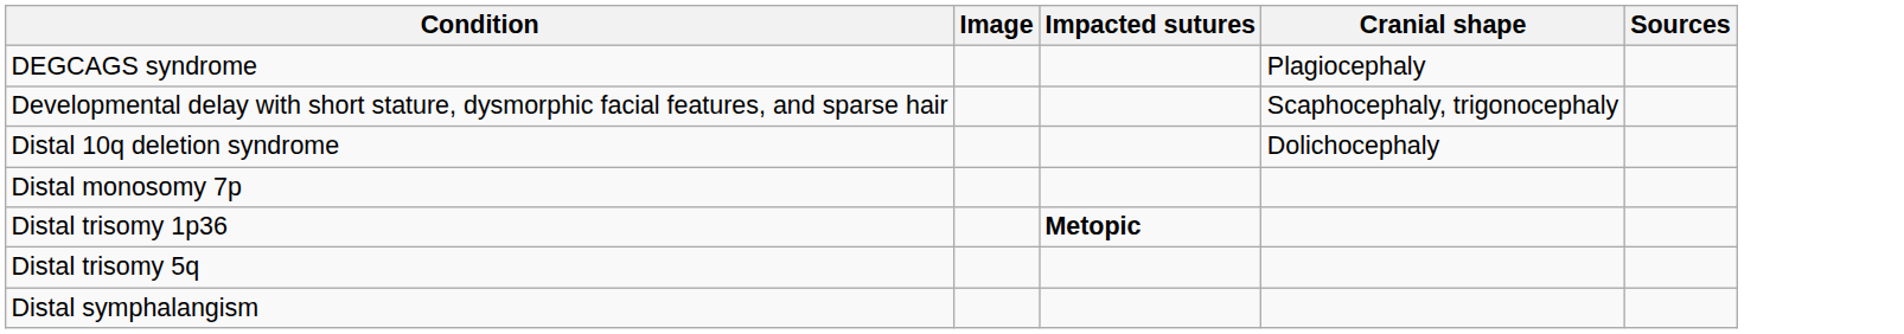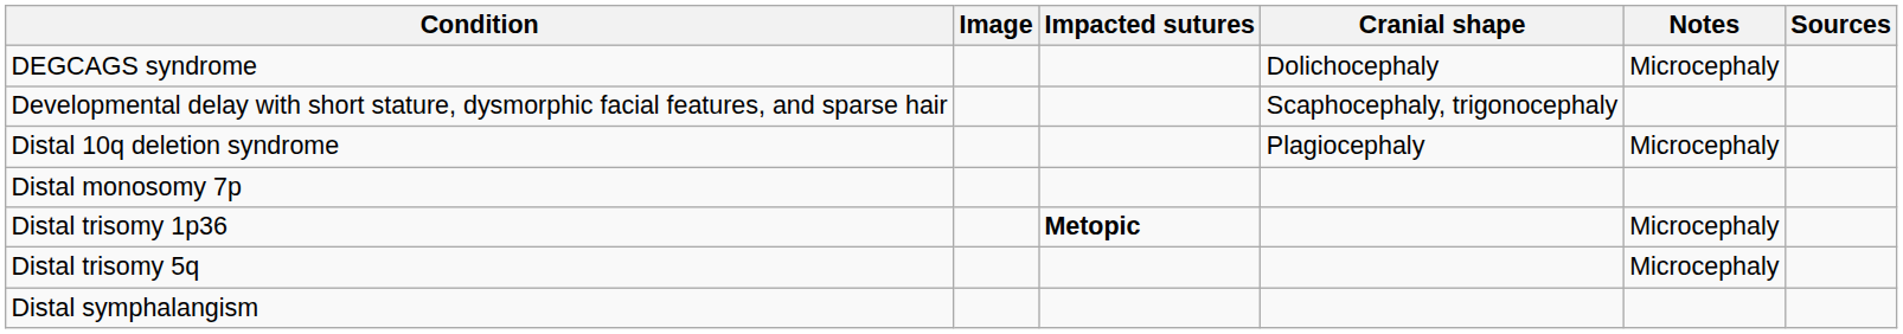+ column: Notes | Microcephaly | Microcephaly | Microcephaly | Microcephaly
DEGCAGS syndrome | Cranial shape: Plagiocephaly -> Dolichocephaly
Distal 10q deletion syndrome | Cranial shape: Dolichocephaly -> Plagiocephaly
